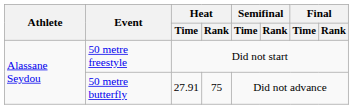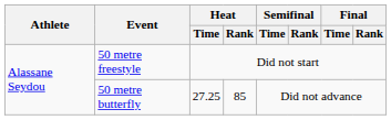50 metre butterfly | Heat / Time: 27.91 -> 27.25
50 metre butterfly | Heat / Rank: 75 -> 85
